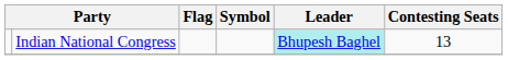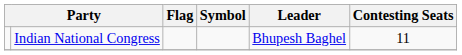Indian National Congress | Leader: paleturquoise background -> no background
Indian National Congress | Contesting Seats: 13 -> 11
